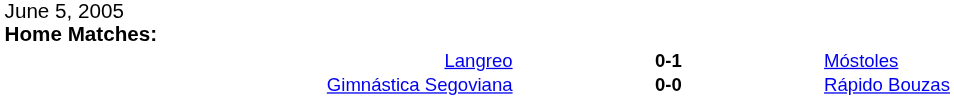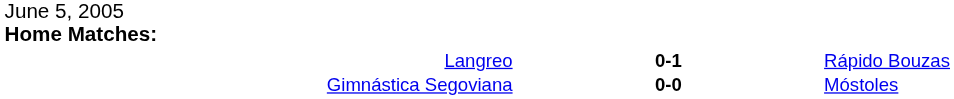Langreo | column 3: Móstoles -> Rápido Bouzas
Gimnástica Segoviana | column 3: Rápido Bouzas -> Móstoles
